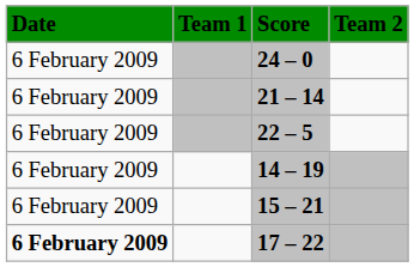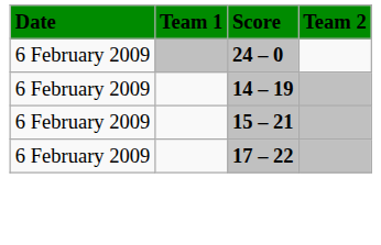- row: 6 February 2009 | 21 – 14
- row: 6 February 2009 | 22 – 5
17 – 22 | Date: bold -> normal
